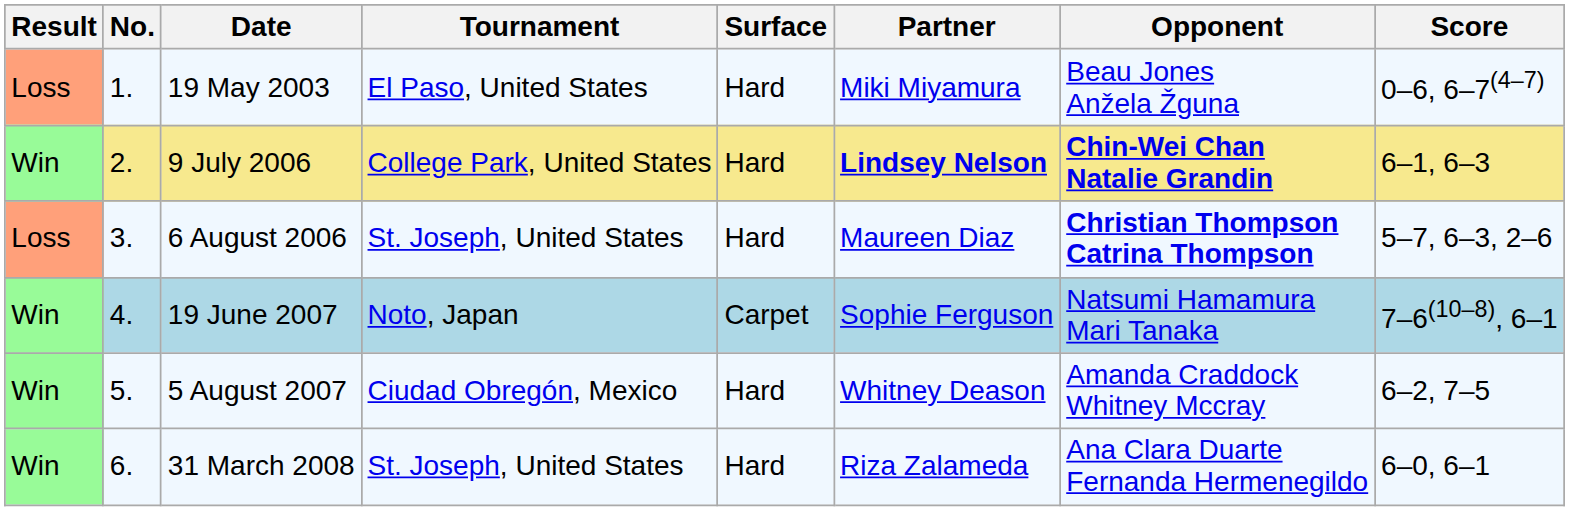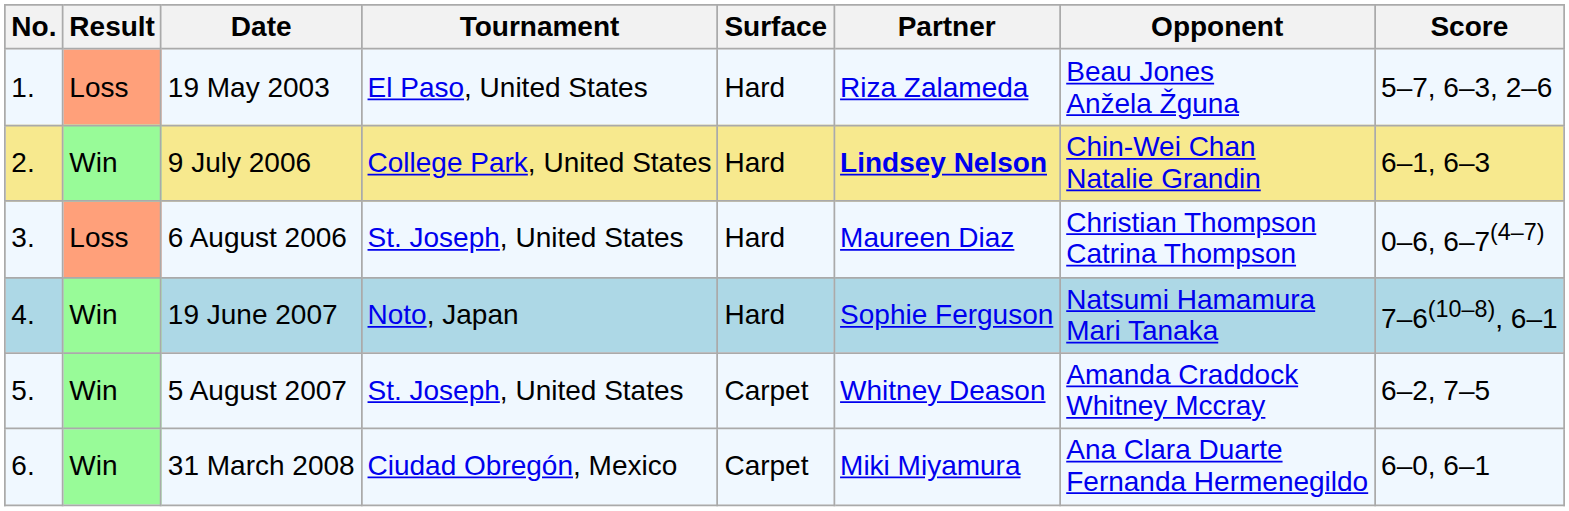columns swapped: Result <-> No.
19 May 2003 | Partner: Miki Miyamura -> Riza Zalameda
19 May 2003 | Score: 0–6, 6–7(4–7) -> 5–7, 6–3, 2–6
9 July 2006 | Opponent: bold -> normal
6 August 2006 | Opponent: bold -> normal
6 August 2006 | Score: 5–7, 6–3, 2–6 -> 0–6, 6–7(4–7)
19 June 2007 | Surface: Carpet -> Hard
5 August 2007 | Tournament: Ciudad Obregón, Mexico -> St. Joseph, United States
5 August 2007 | Surface: Hard -> Carpet
31 March 2008 | Tournament: St. Joseph, United States -> Ciudad Obregón, Mexico
31 March 2008 | Surface: Hard -> Carpet
31 March 2008 | Partner: Riza Zalameda -> Miki Miyamura
